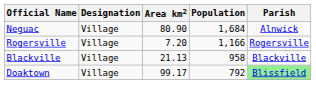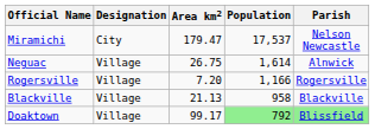+ row: Miramichi | City | 179.47 | 17,537 | Nelson Newcastle
Neguac | Area km2: 80.90 -> 26.75
Neguac | Population: 1,684 -> 1,614
Doaktown | Population: no background -> lightgreen background
